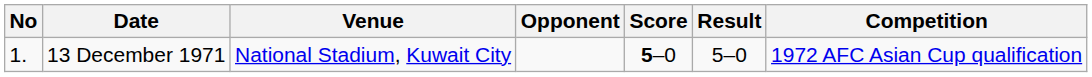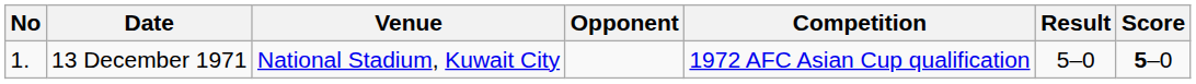columns swapped: Score <-> Competition
